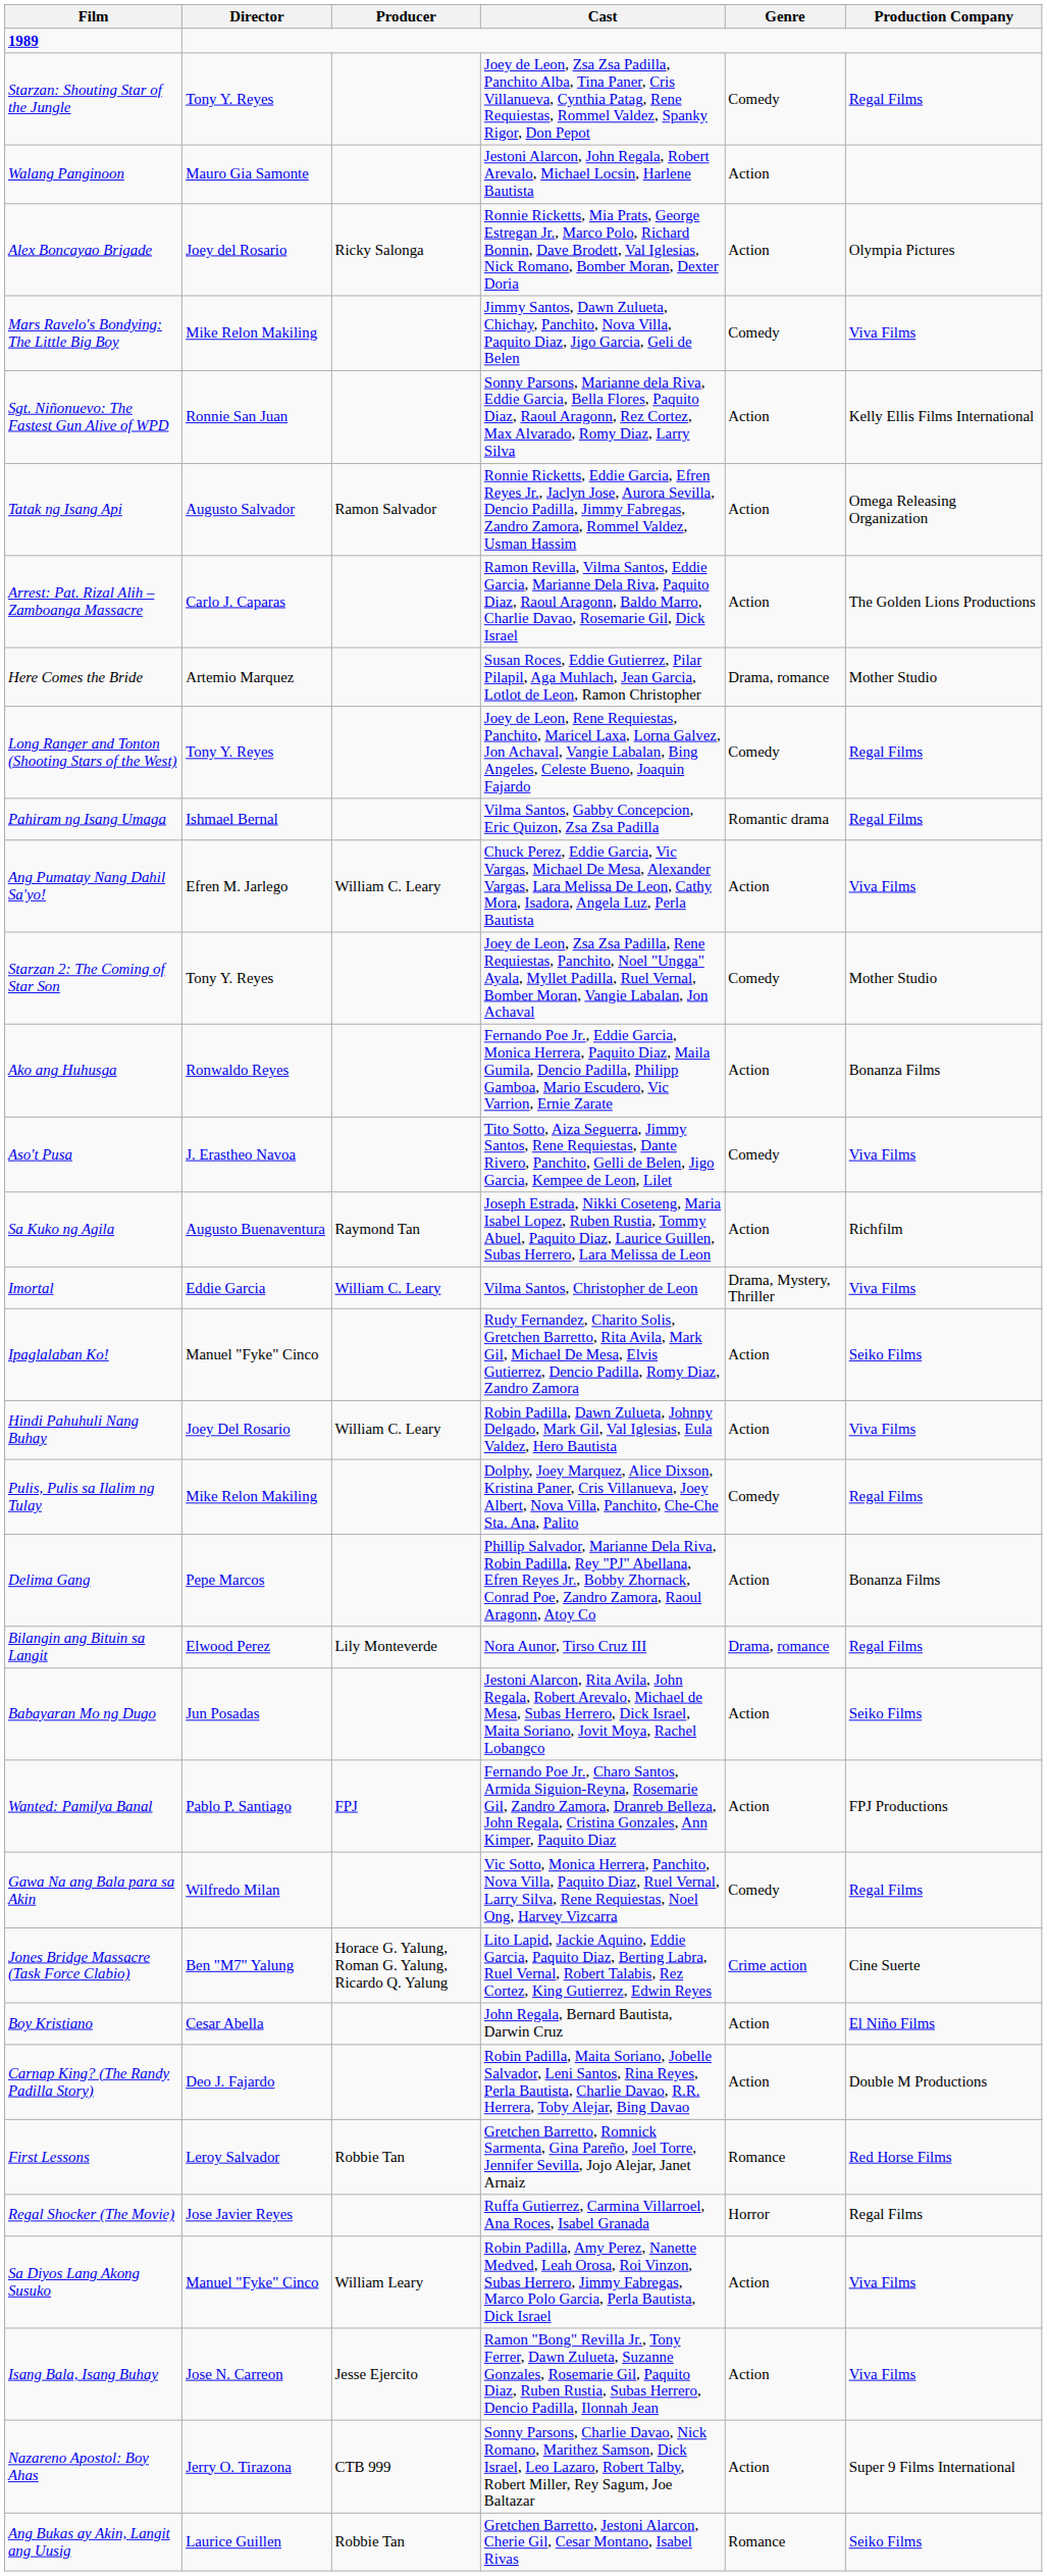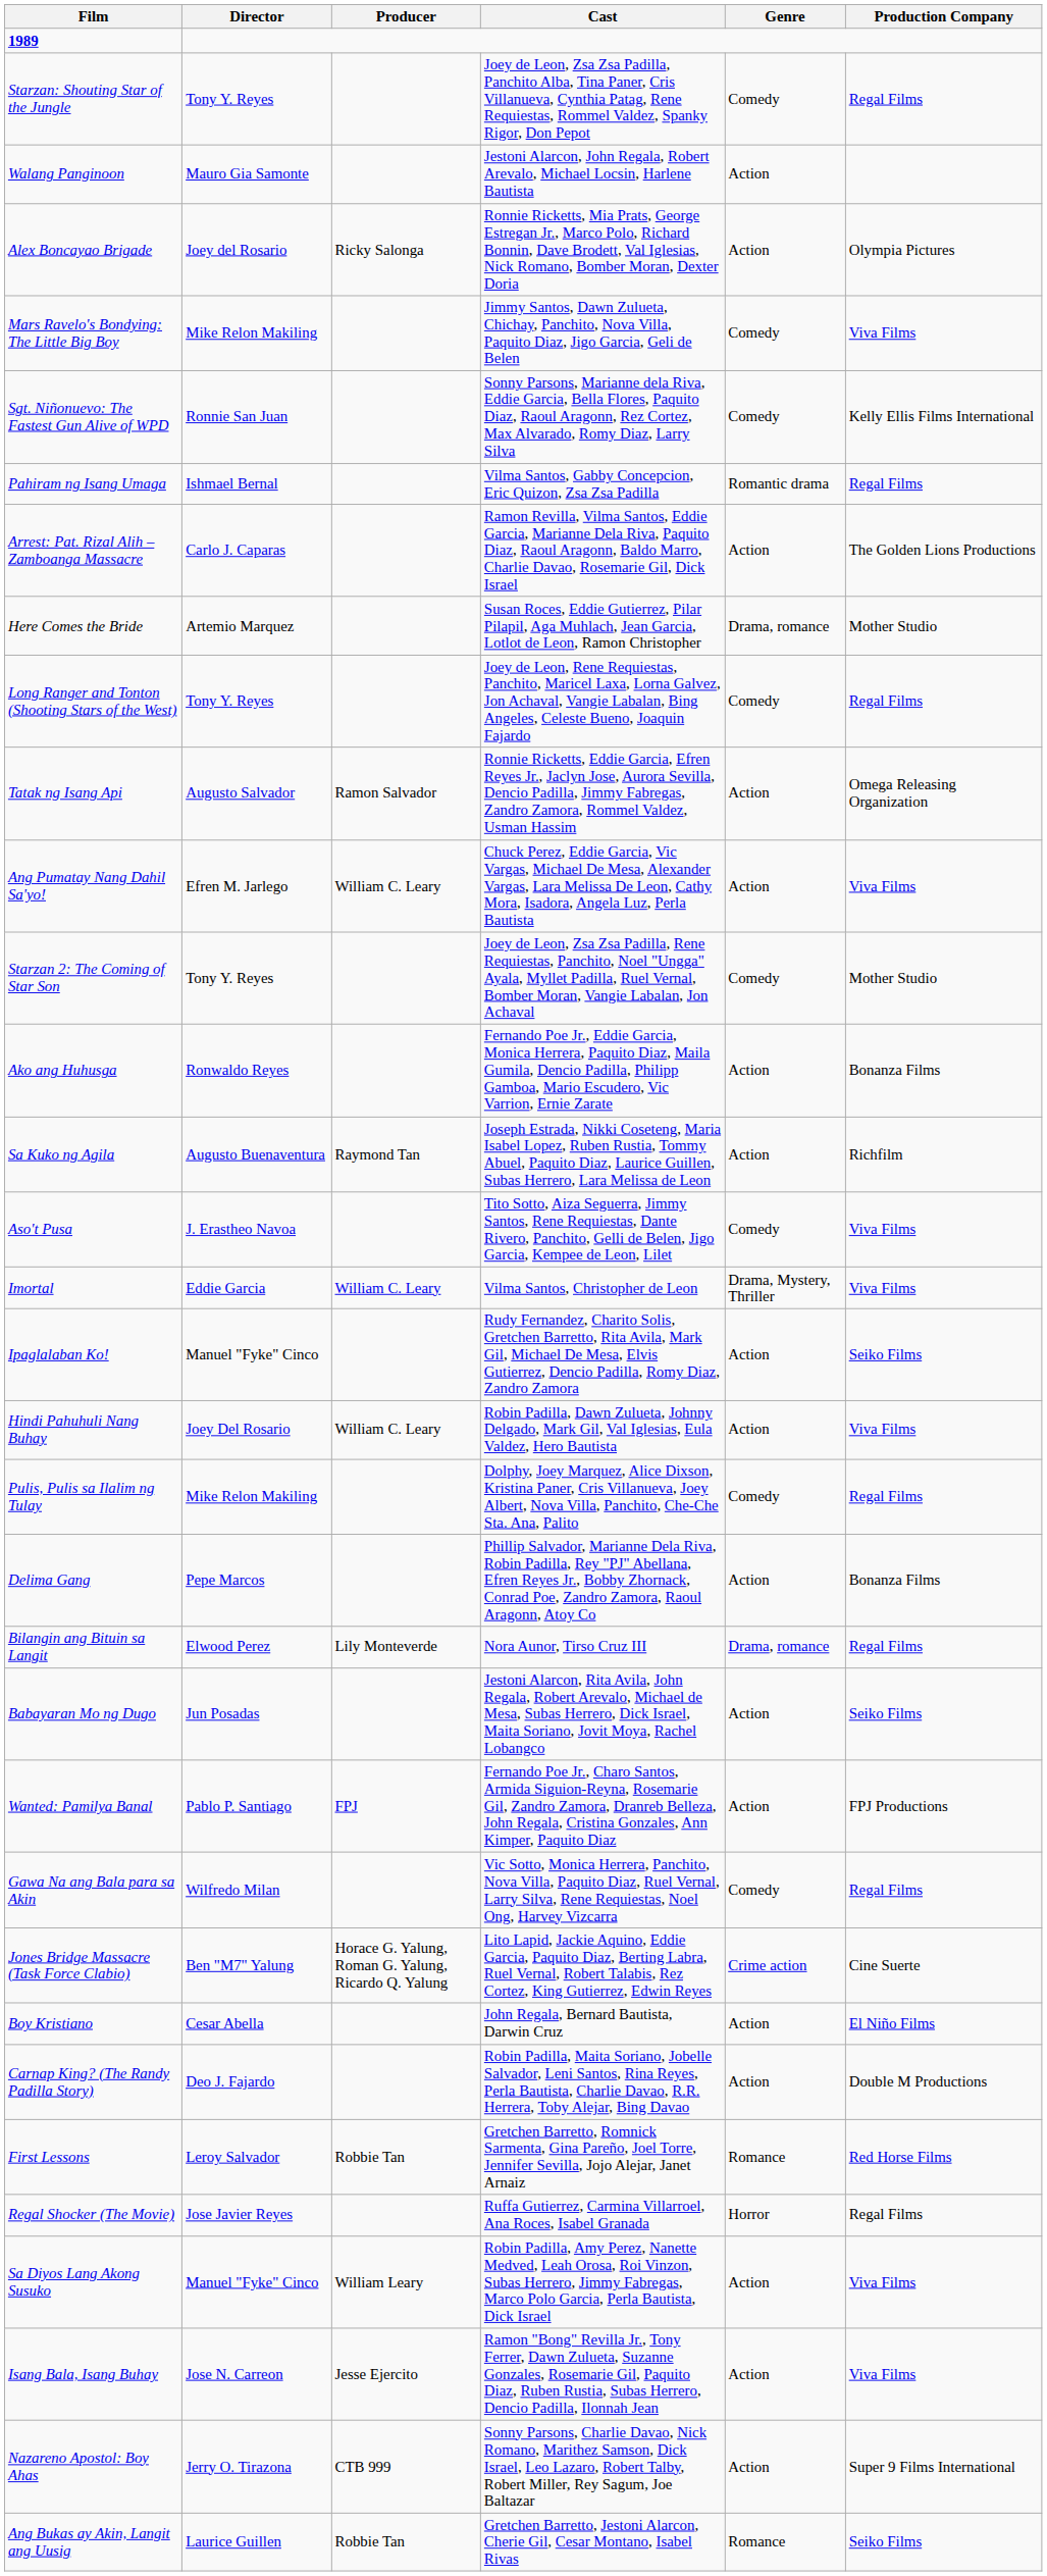Sgt. Niñonuevo: The Fastest Gun Alive of WPD | Genre: Action -> Comedy
rows swapped: Pahiram ng Isang Umaga <-> Tatak ng Isang Api
rows swapped: Sa Kuko ng Agila <-> Aso't Pusa
